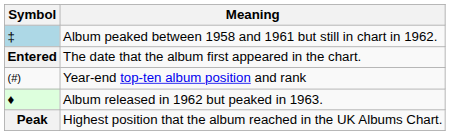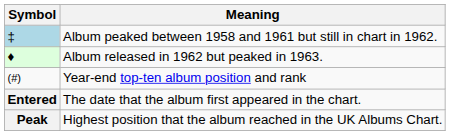rows swapped: Album released in 1962 but peaked in 1963. <-> The date that the album first appeared in the chart.
